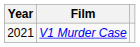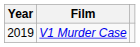V1 Murder Case | Year: 2021 -> 2019
